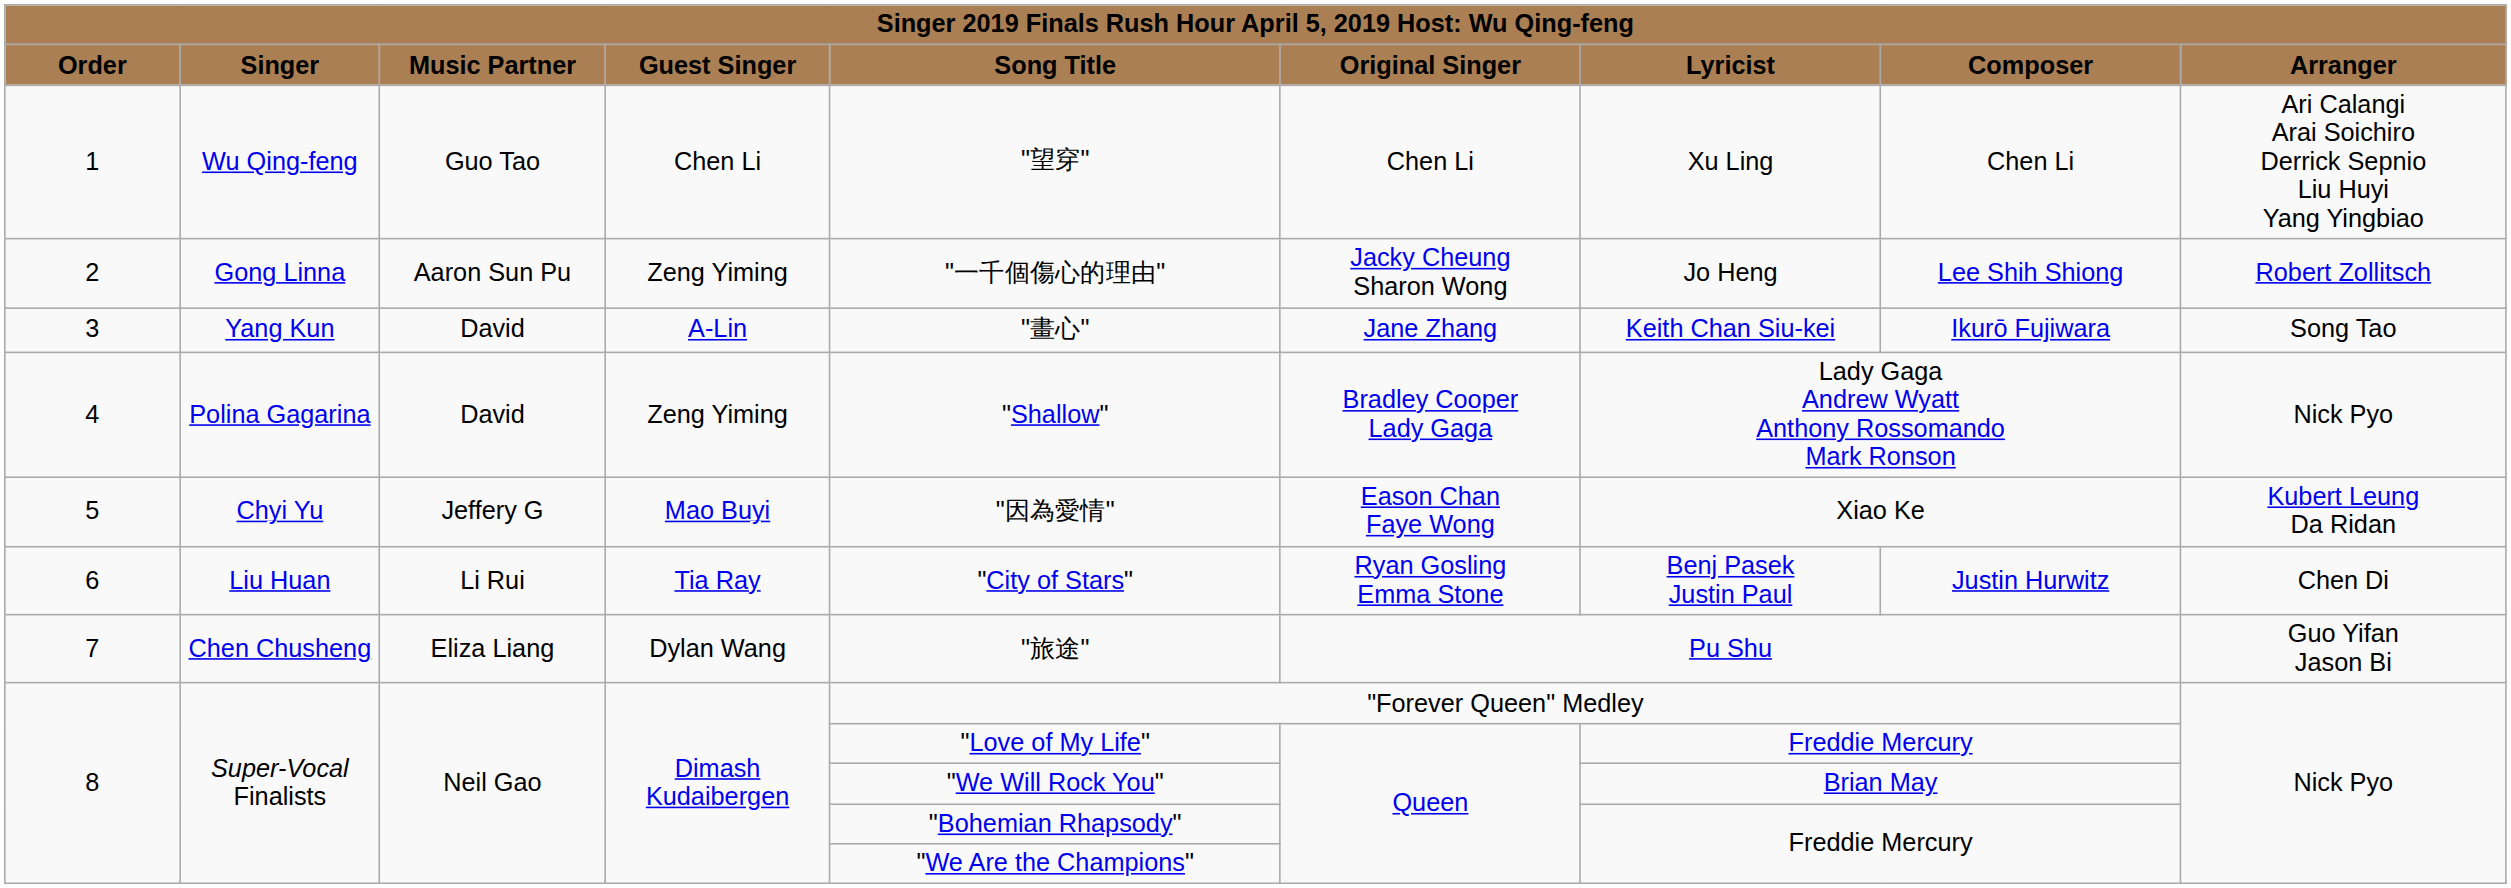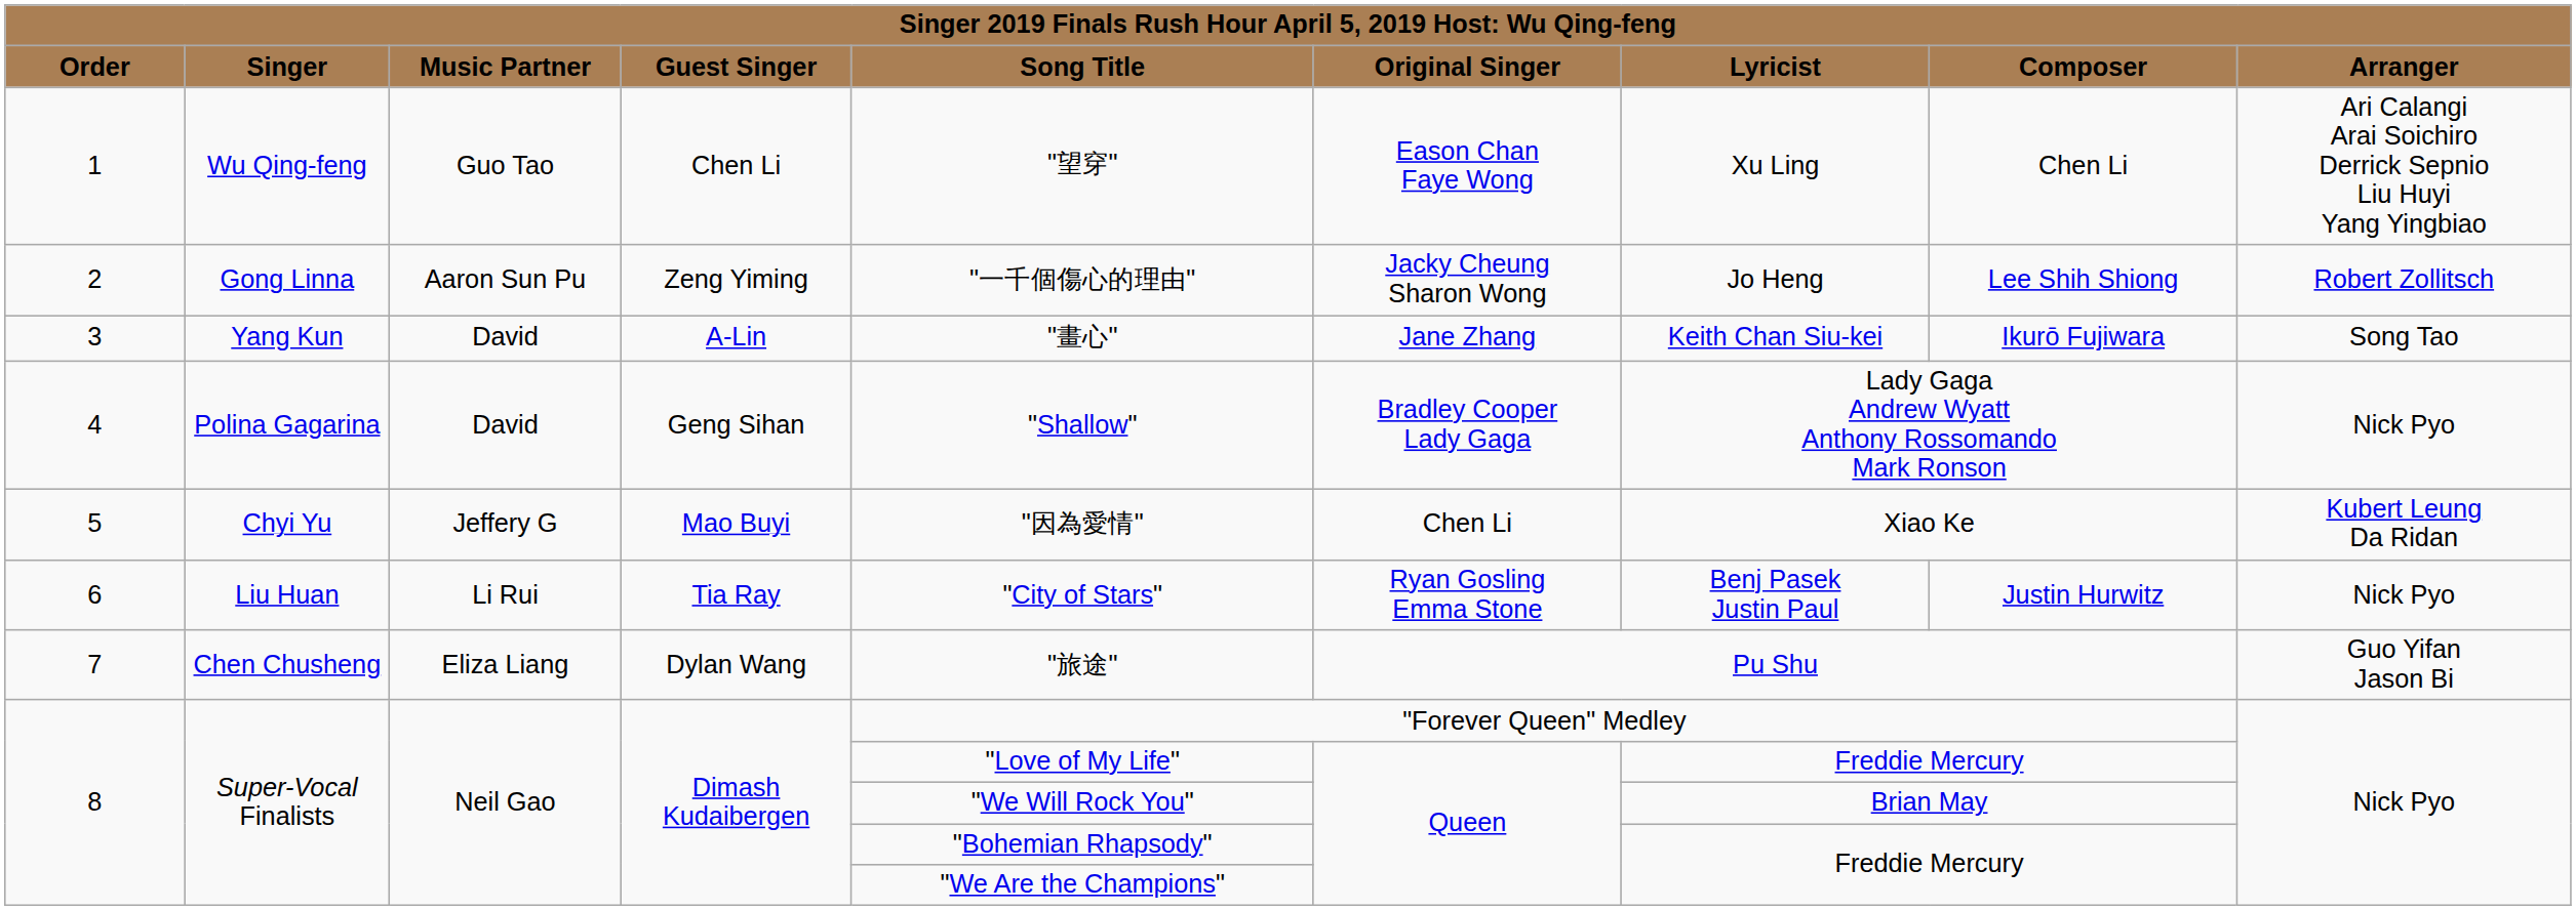1 | column 6: Chen Li -> Eason Chan Faye Wong
4 | column 4: Zeng Yiming -> Geng Sihan
5 | column 6: Eason Chan Faye Wong -> Chen Li
6 | column 9: Chen Di -> Nick Pyo
